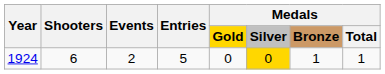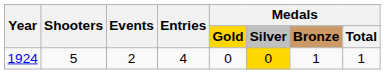1924 | Shooters: 6 -> 5
1924 | Entries: 5 -> 4
